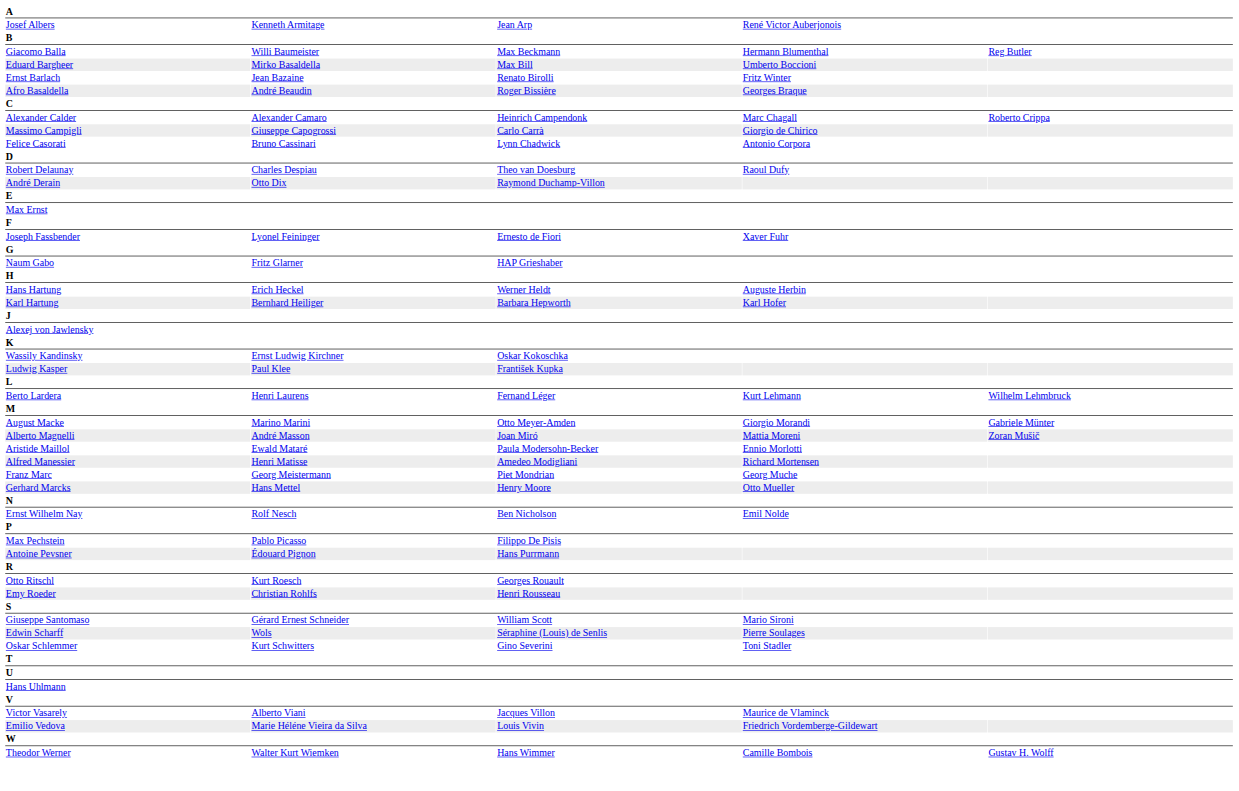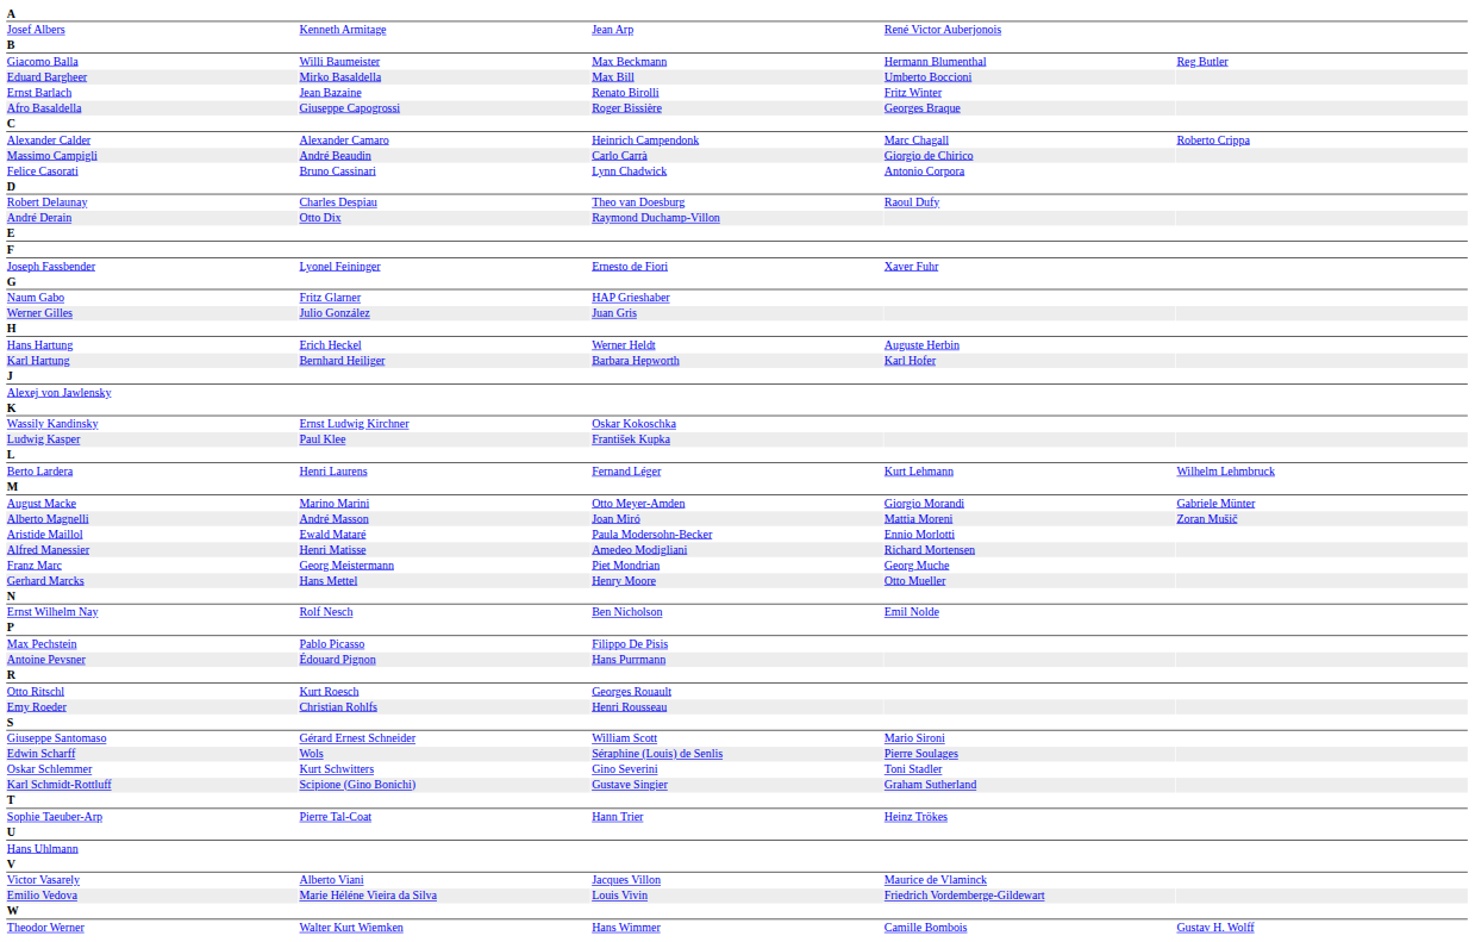Afro Basaldella | column 2: André Beaudin -> Giuseppe Capogrossi
Massimo Campigli | column 2: Giuseppe Capogrossi -> André Beaudin
- row: Max Ernst
+ row: Werner Gilles | Julio González | Juan Gris
+ row: Karl Schmidt-Rottluff | Scipione (Gino Bonichi) | Gustave Singier | Graham Sutherland
+ row: Sophie Taeuber-Arp | Pierre Tal-Coat | Hann Trier | Heinz Trökes
